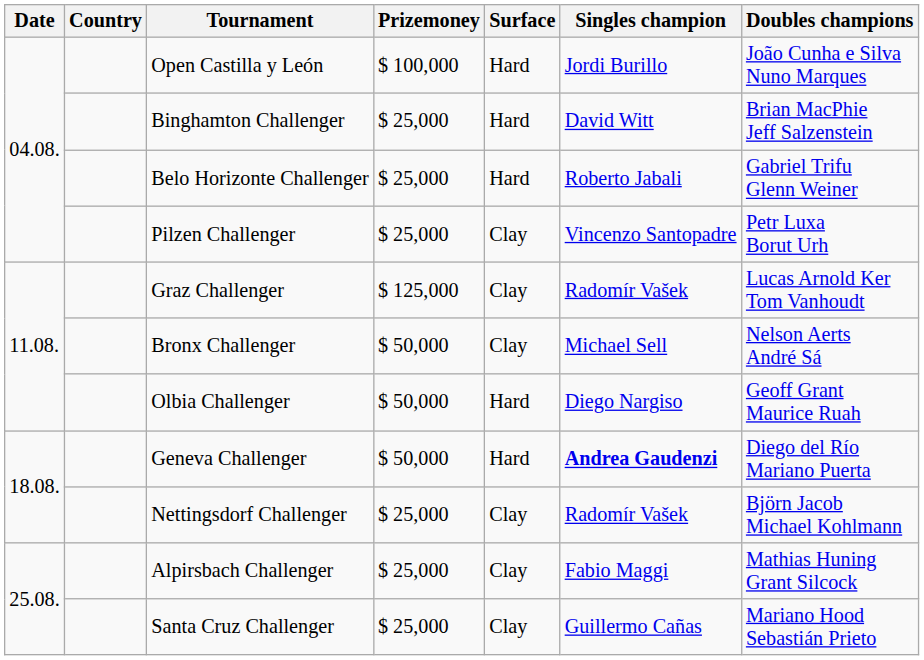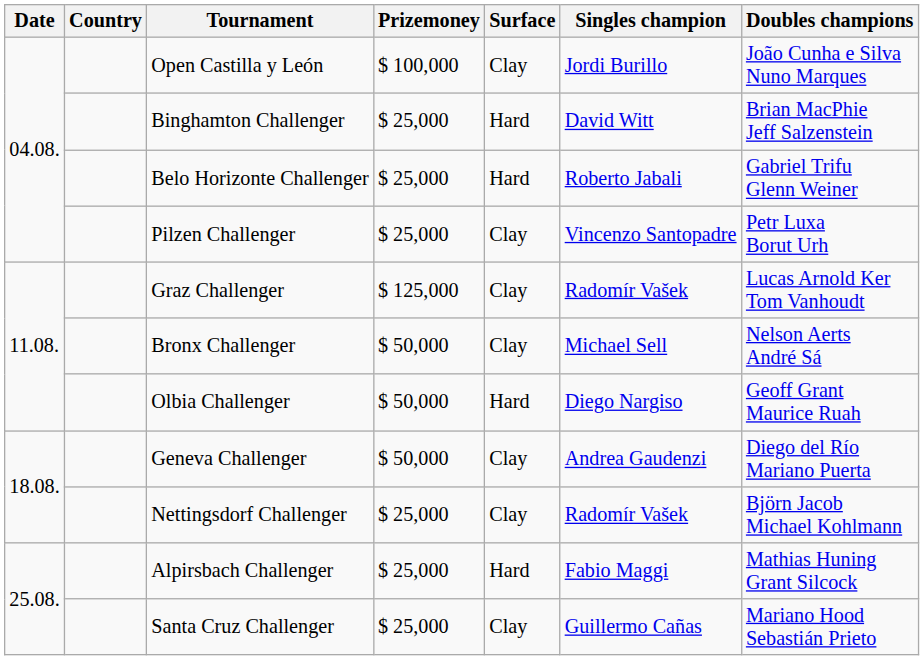Open Castilla y León | Surface: Hard -> Clay
Geneva Challenger | Surface: Hard -> Clay
Geneva Challenger | Singles champion: bold -> normal
Alpirsbach Challenger | Surface: Clay -> Hard
